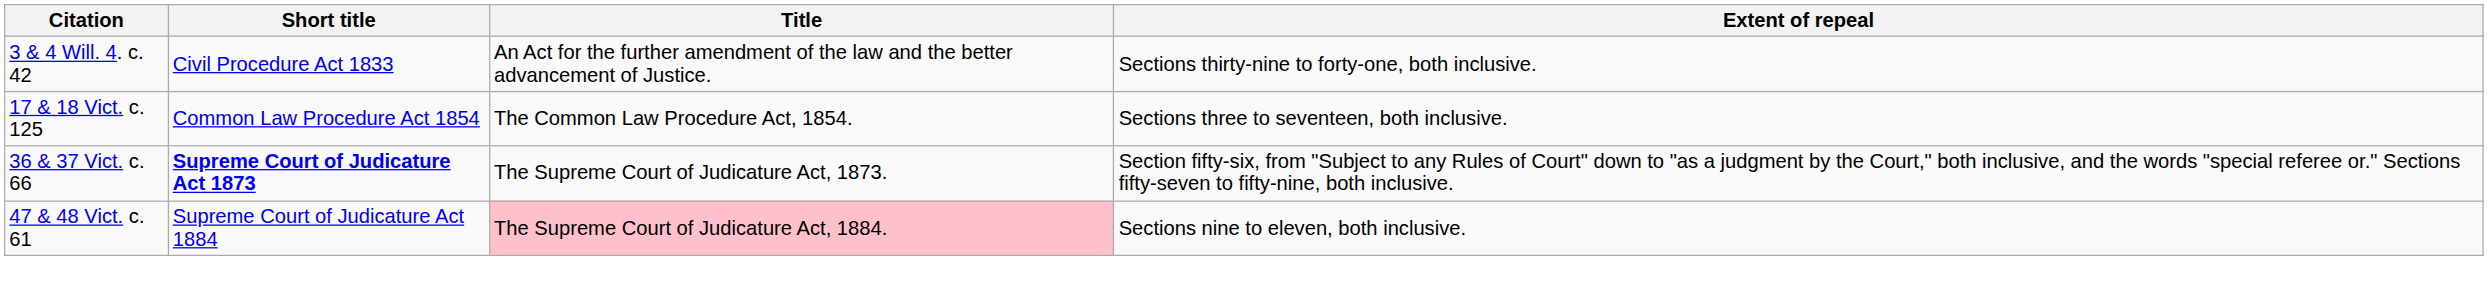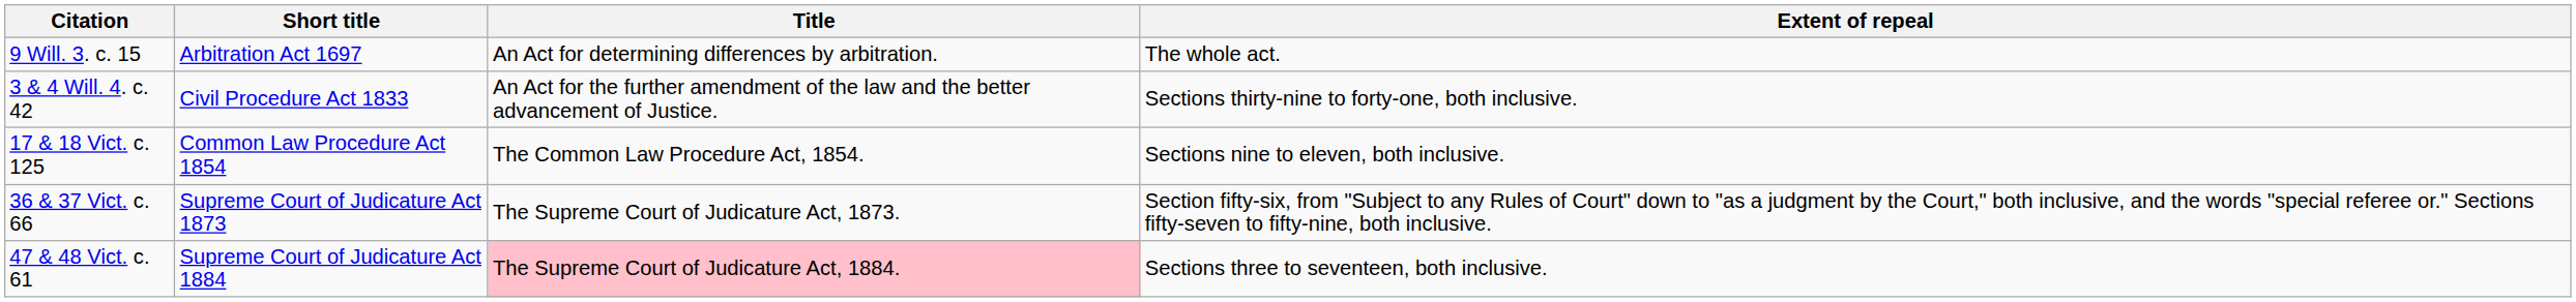+ row: 9 Will. 3. c. 15 | Arbitration Act 1697 | An Act for determining differences by arbitration. | The whole act.
17 & 18 Vict. c. 125 | Extent of repeal: Sections three to seventeen, both inclusive. -> Sections nine to eleven, both inclusive.
36 & 37 Vict. c. 66 | Short title: bold -> normal
47 & 48 Vict. c. 61 | Extent of repeal: Sections nine to eleven, both inclusive. -> Sections three to seventeen, both inclusive.
